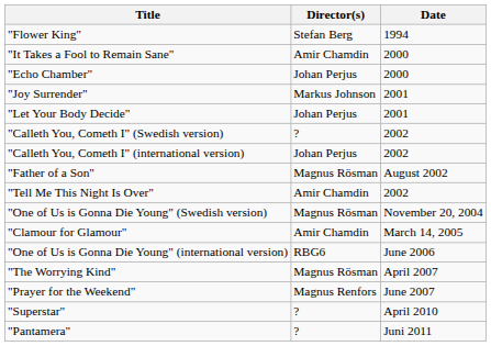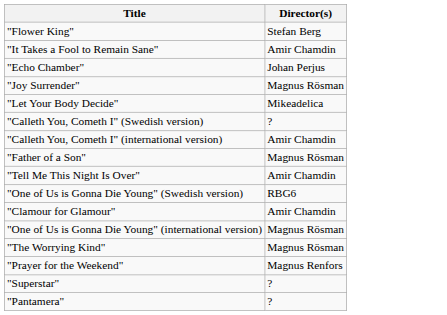- column: Date | 1994 | 2000 | 2000 | 2001 | 2001 | 2002 | 2002 | August 2002 | 2002 | November 20, 2004 | March 14, 2005 | June 2006 | April 2007 | June 2007 | April 2010 | Juni 2011
"Joy Surrender" | Director(s): Markus Johnson -> Magnus Rösman
"Let Your Body Decide" | Director(s): Johan Perjus -> Mikeadelica
"Calleth You, Cometh I" (international version) | Director(s): Johan Perjus -> Amir Chamdin
"One of Us is Gonna Die Young" (Swedish version) | Director(s): Magnus Rösman -> RBG6
"One of Us is Gonna Die Young" (international version) | Director(s): RBG6 -> Magnus Rösman
